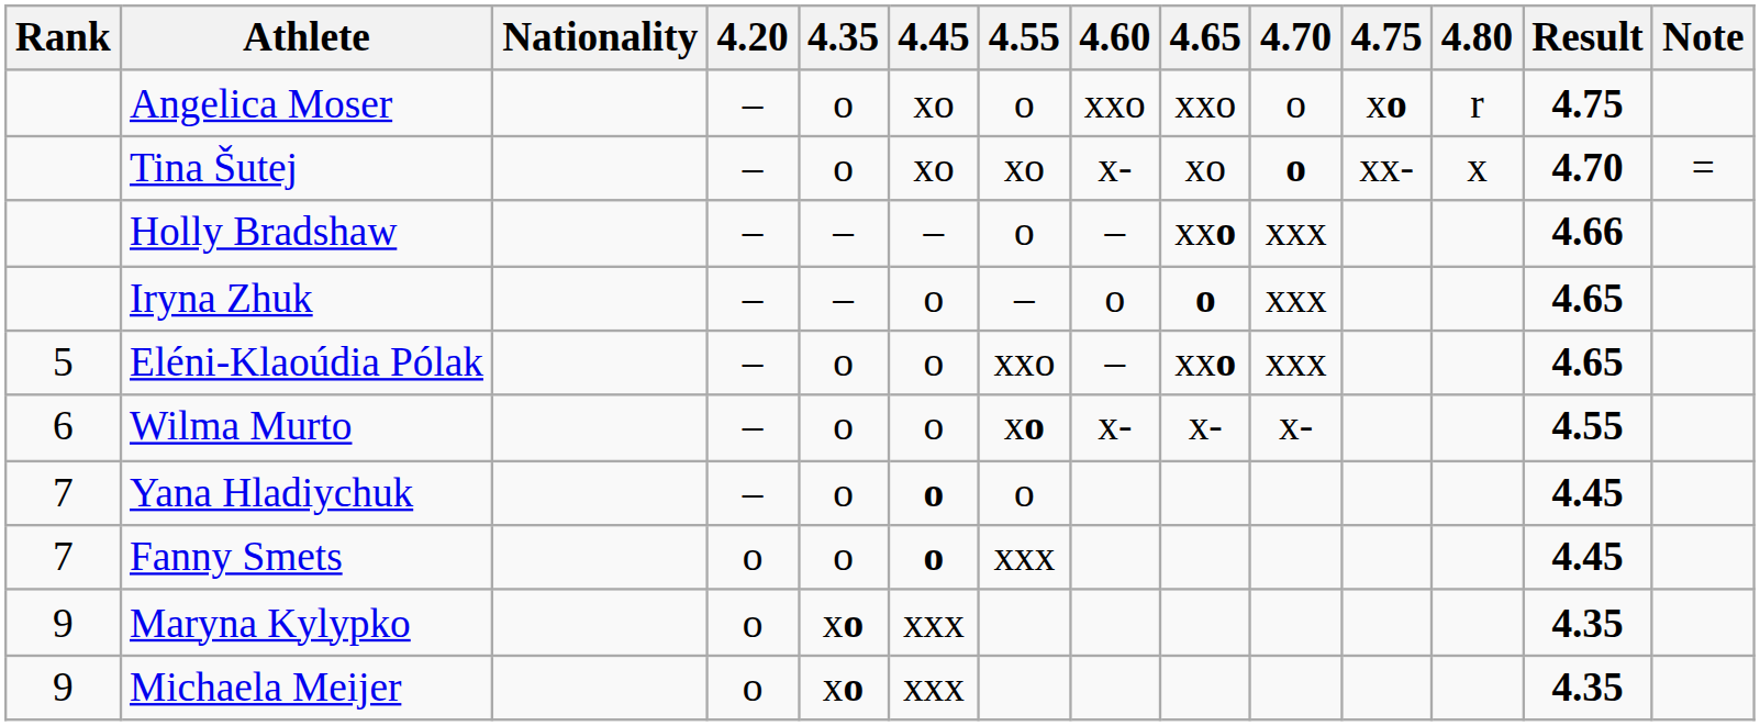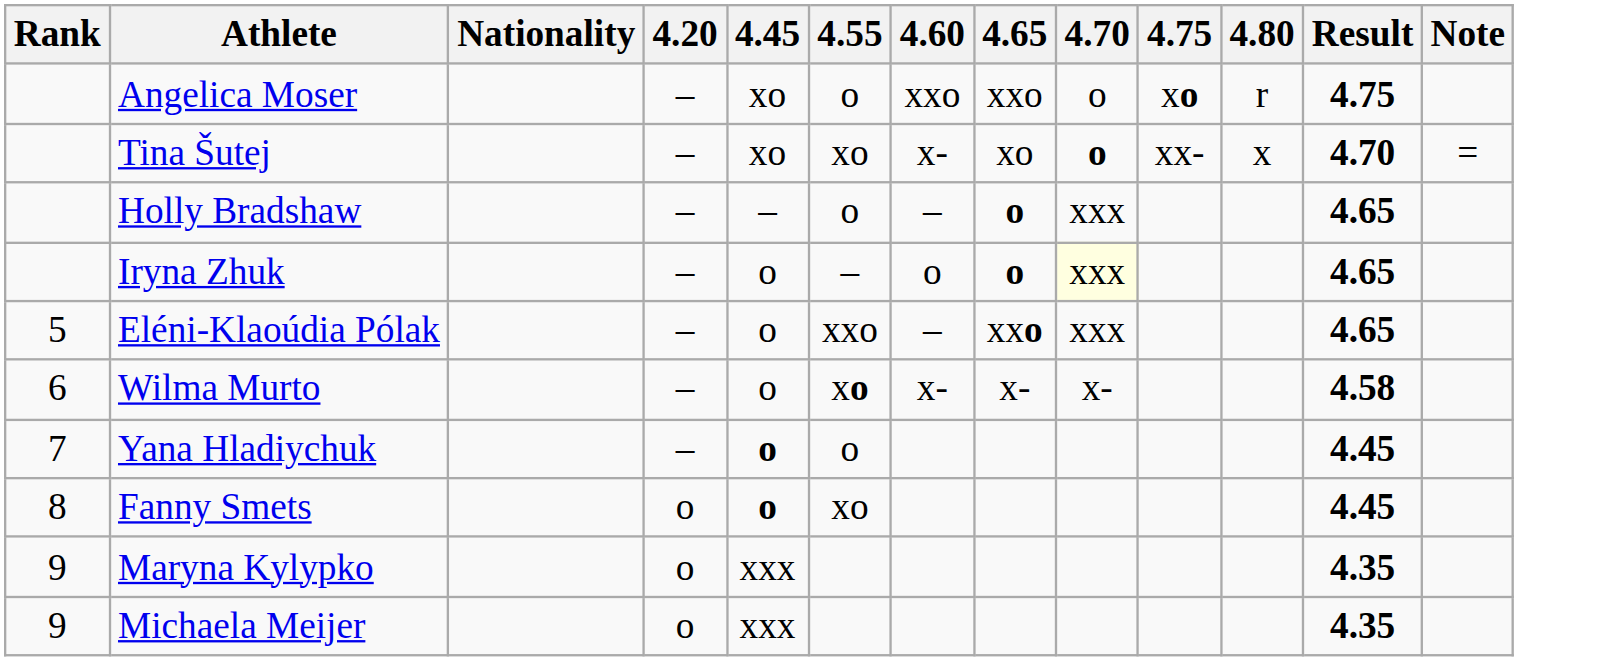- column: 4.35 | o | o | – | – | o | o | o | o | xo | xo
Holly Bradshaw | 4.65: xxo -> o
Holly Bradshaw | Result: 4.66 -> 4.65
Iryna Zhuk | 4.70: no background -> lightyellow background
Wilma Murto | Result: 4.55 -> 4.58
Fanny Smets | Rank: 7 -> 8
Fanny Smets | 4.55: xxx -> xo
